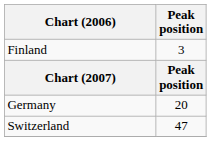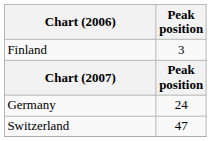Germany | Peak position: 20 -> 24
